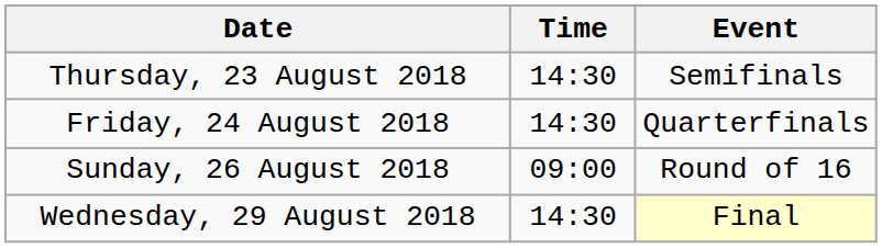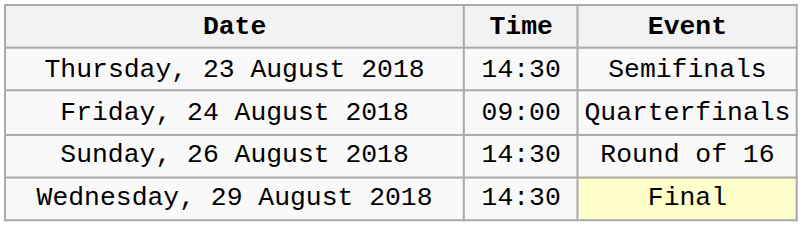Friday, 24 August 2018 | Time: 14:30 -> 09:00
Sunday, 26 August 2018 | Time: 09:00 -> 14:30
